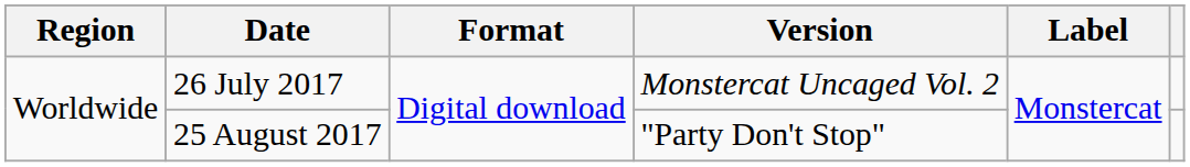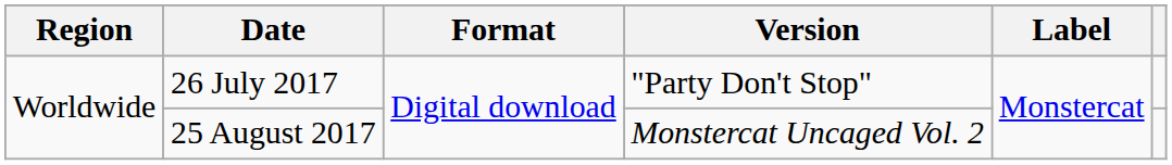26 July 2017 | Version: Monstercat Uncaged Vol. 2 -> "Party Don't Stop"
25 August 2017 | Version: "Party Don't Stop" -> Monstercat Uncaged Vol. 2
